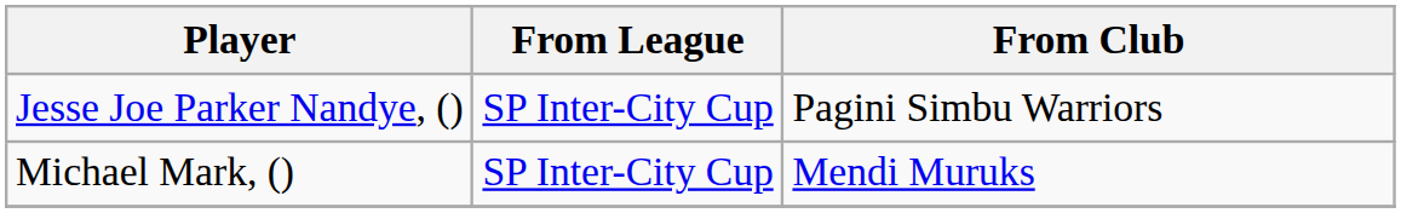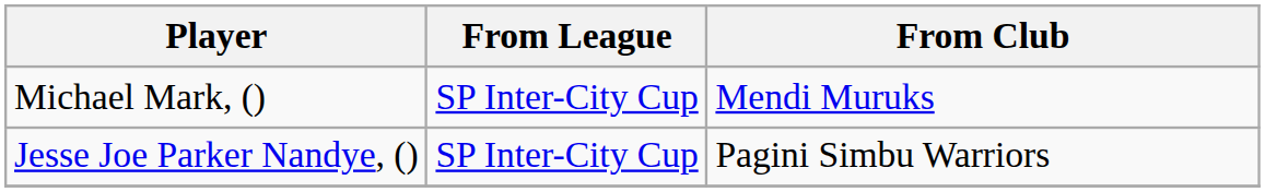rows swapped: Michael Mark, () <-> Jesse Joe Parker Nandye, ()
